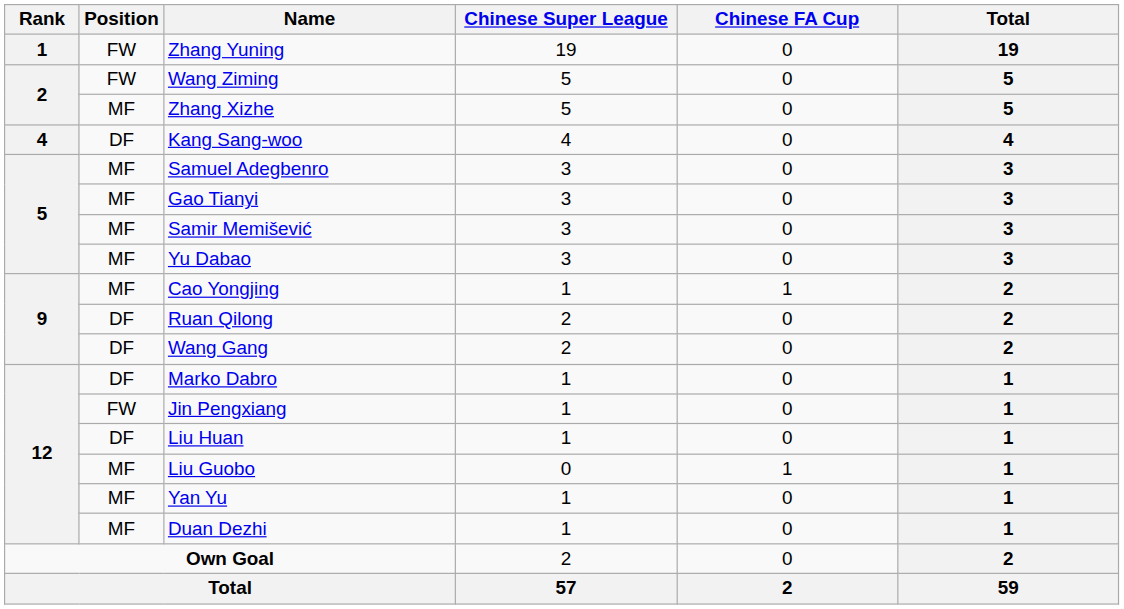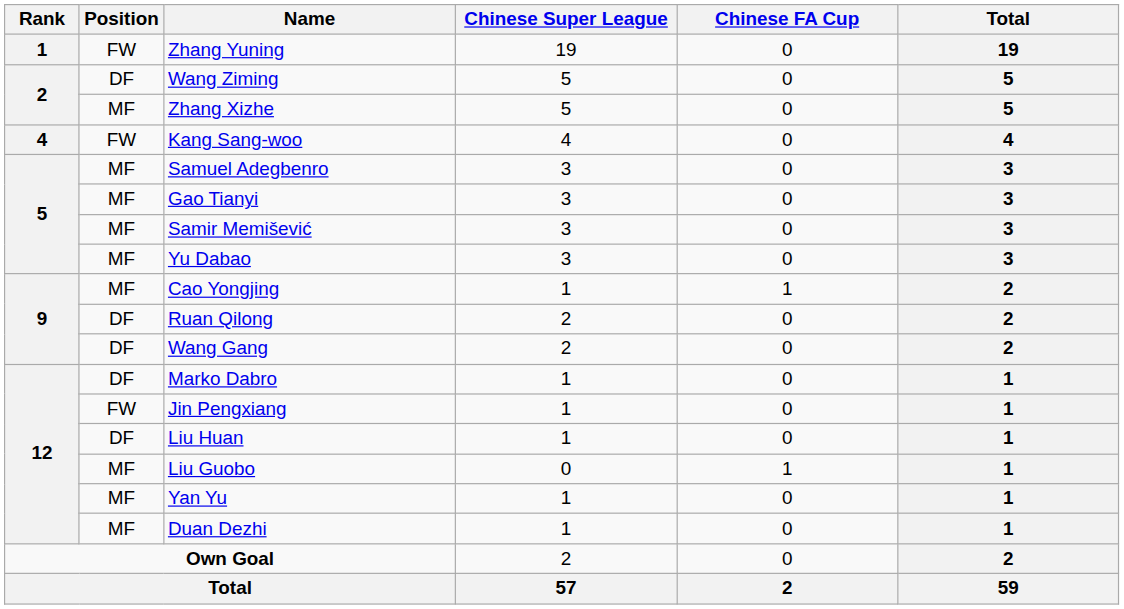Wang Ziming | Position: FW -> DF
Kang Sang-woo | Position: DF -> FW
